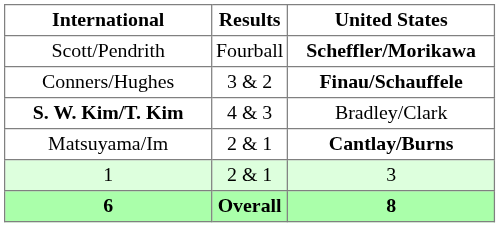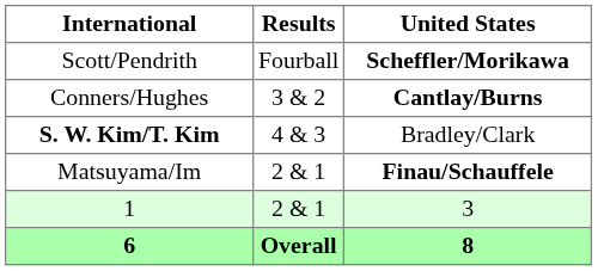Conners/Hughes | United States: Finau/Schauffele -> Cantlay/Burns
Matsuyama/Im | United States: Cantlay/Burns -> Finau/Schauffele
